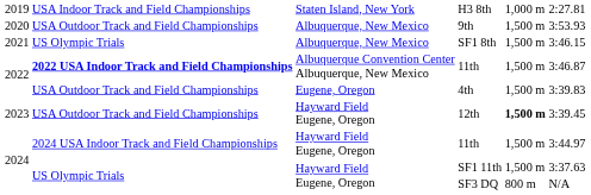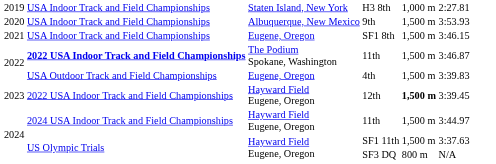9th | column 2: USA Outdoor Track and Field Championships -> USA Indoor Track and Field Championships
SF1 8th | column 2: US Olympic Trials -> USA Indoor Track and Field Championships
SF1 8th | column 3: Albuquerque, New Mexico -> Eugene, Oregon
2022 / 11th | column 3: Albuquerque Convention Center Albuquerque, New Mexico -> The Podium Spokane, Washington
12th | column 2: USA Outdoor Track and Field Championships -> 2022 USA Indoor Track and Field Championships
